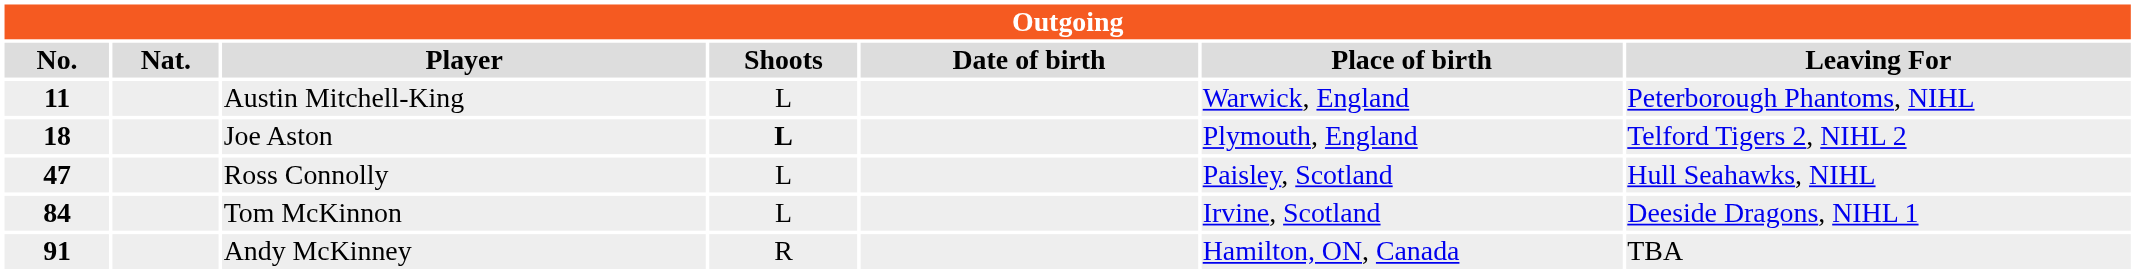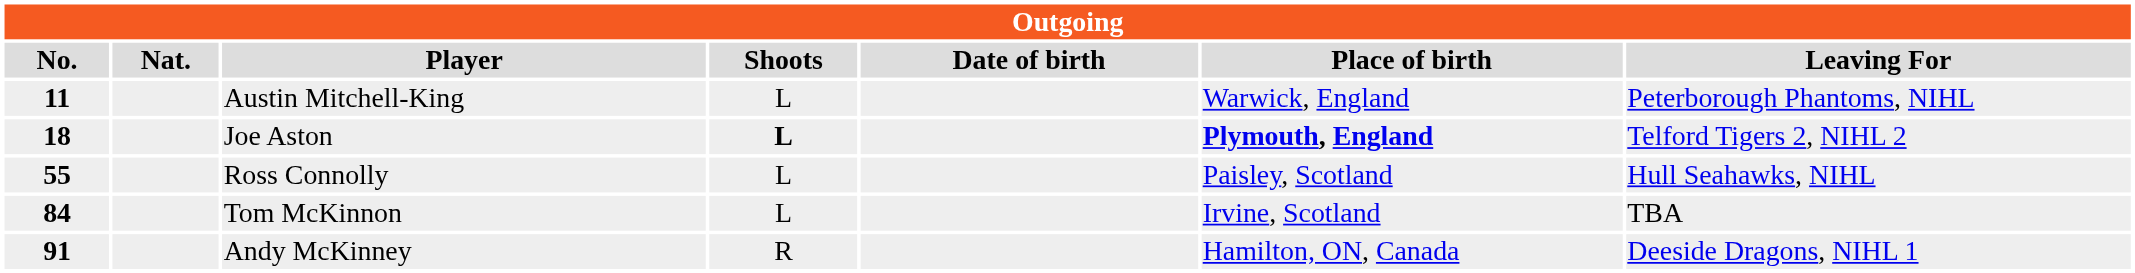Joe Aston | Place of birth: normal -> bold
Ross Connolly | No.: 47 -> 55
Tom McKinnon | Leaving For: Deeside Dragons, NIHL 1 -> TBA
Andy McKinney | Leaving For: TBA -> Deeside Dragons, NIHL 1
